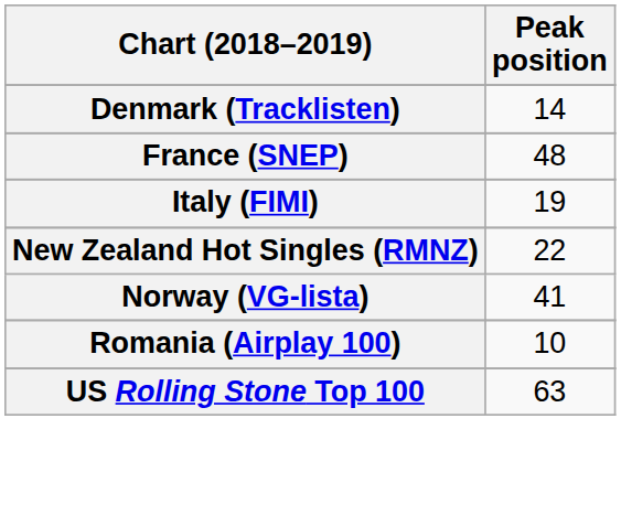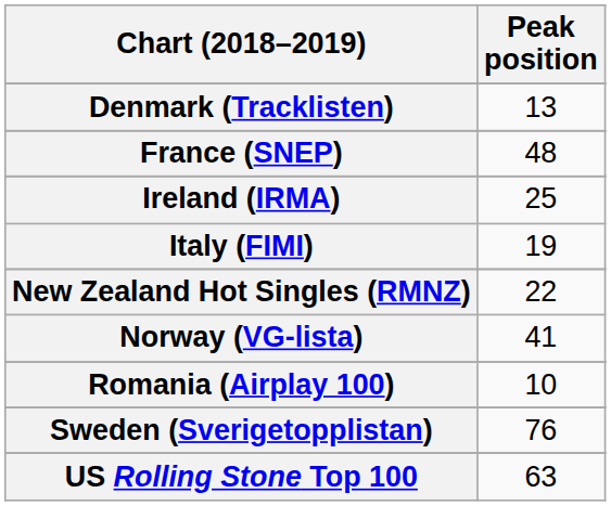Denmark (Tracklisten) | Peak position: 14 -> 13
+ row: Ireland (IRMA) | 25
+ row: Sweden (Sverigetopplistan) | 76
